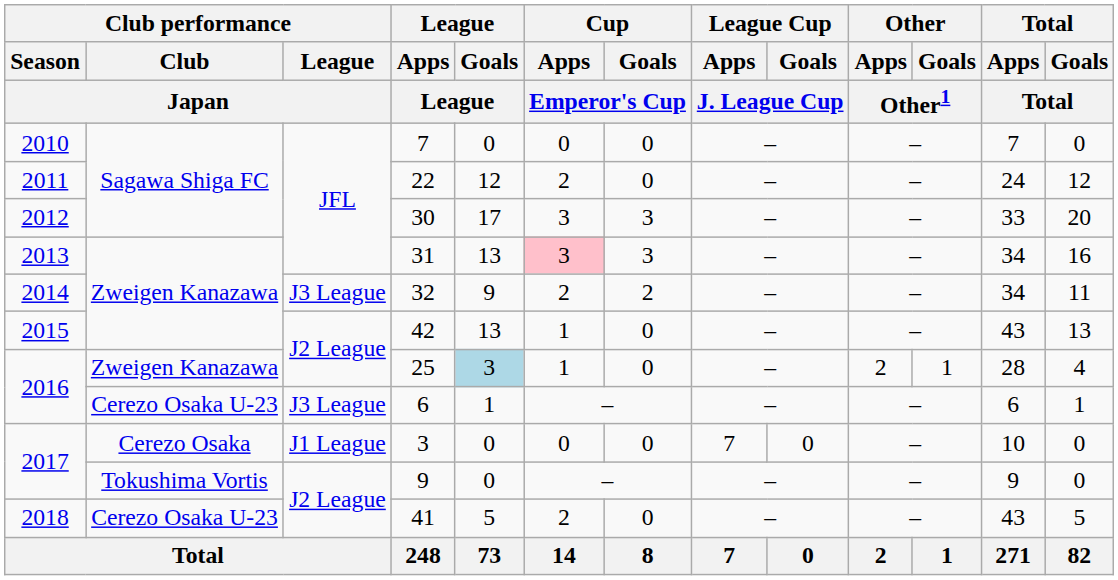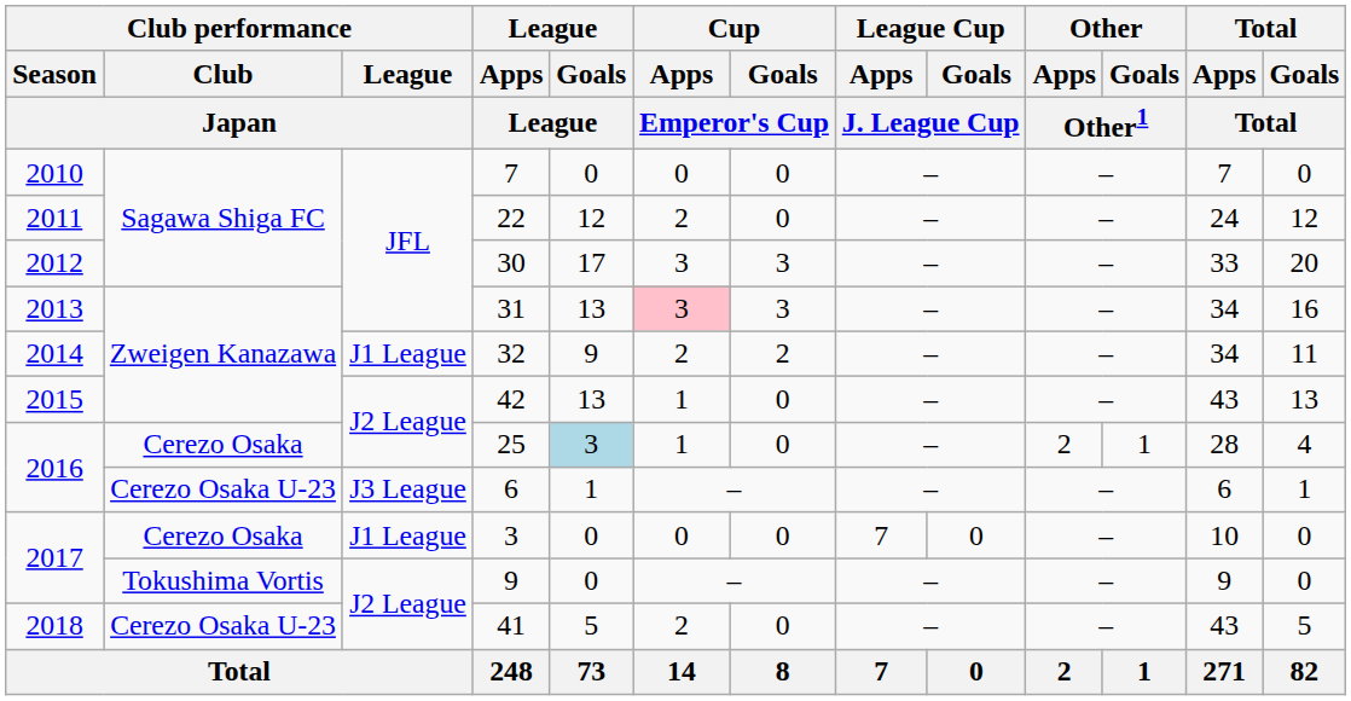32 | Club performance / League / Japan: J3 League -> J1 League
25 | Club performance / Club / Japan: Zweigen Kanazawa -> Cerezo Osaka
